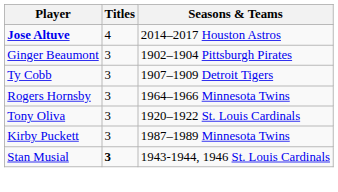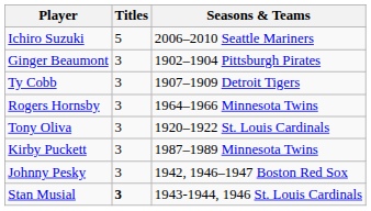+ row: Ichiro Suzuki | 5 | 2006–2010 Seattle Mariners
- row: Jose Altuve | 4 | 2014–2017 Houston Astros
+ row: Johnny Pesky | 3 | 1942, 1946–1947 Boston Red Sox
